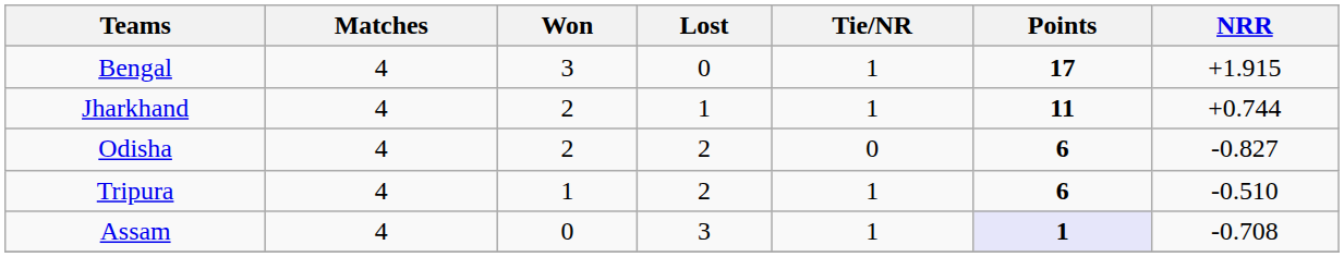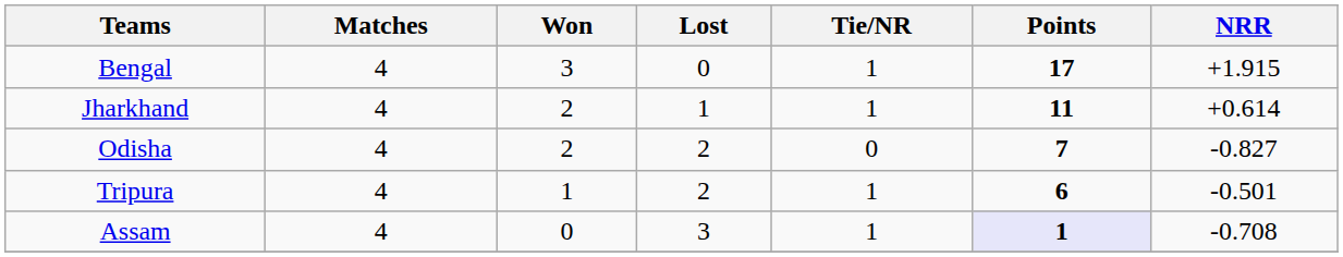Jharkhand | NRR: +0.744 -> +0.614
Odisha | Points: 6 -> 7
Tripura | NRR: -0.510 -> -0.501
